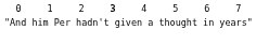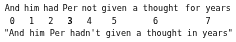+ row: And | him | had | Per | not | given | a thought | for years
